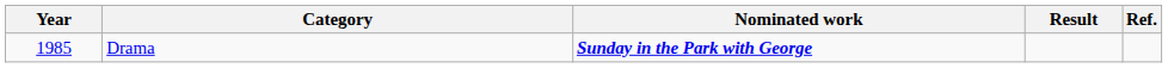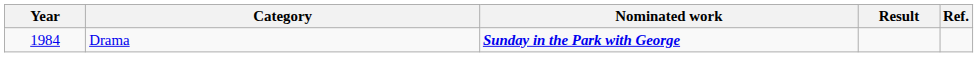Drama | Year: 1985 -> 1984
